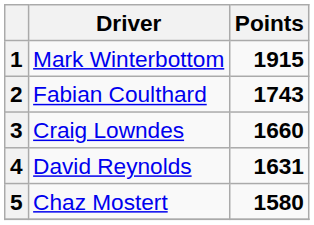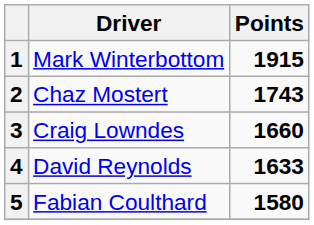2 | Driver: Fabian Coulthard -> Chaz Mostert
4 | Points: 1631 -> 1633
5 | Driver: Chaz Mostert -> Fabian Coulthard
